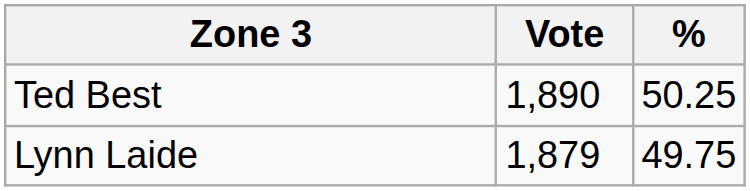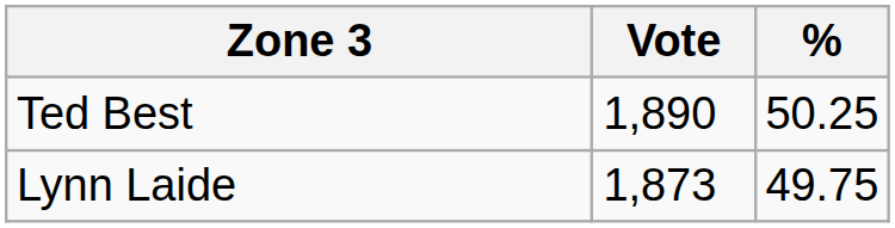Lynn Laide | Vote: 1,879 -> 1,873
